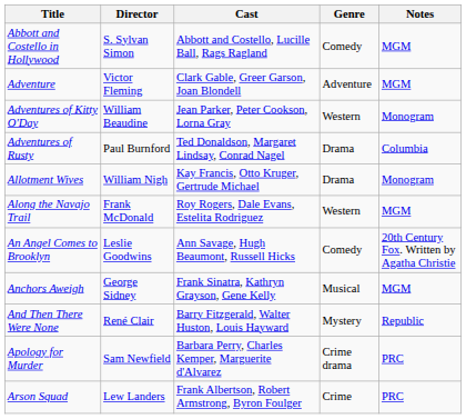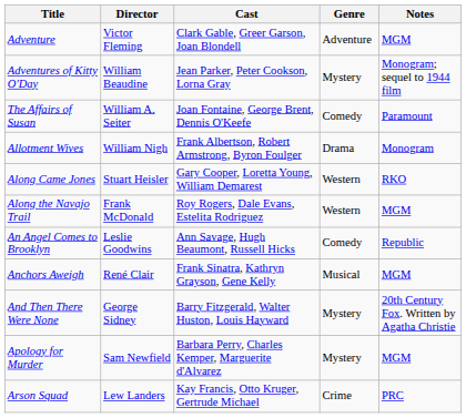- row: Abbott and Costello in Hollywood | S. Sylvan Simon | Abbott and Costello, Lucille Ball, Rags Ragland | Comedy | MGM
Adventures of Kitty O'Day | Genre: Western -> Mystery
Adventures of Kitty O'Day | Notes: Monogram -> Monogram; sequel to 1944 film
- row: Adventures of Rusty | Paul Burnford | Ted Donaldson, Margaret Lindsay, Conrad Nagel | Drama | Columbia
+ row: The Affairs of Susan | William A. Seiter | Joan Fontaine, George Brent, Dennis O'Keefe | Comedy | Paramount
Allotment Wives | Cast: Kay Francis, Otto Kruger, Gertrude Michael -> Frank Albertson, Robert Armstrong, Byron Foulger
+ row: Along Came Jones | Stuart Heisler | Gary Cooper, Loretta Young, William Demarest | Western | RKO
An Angel Comes to Brooklyn | Notes: 20th Century Fox. Written by Agatha Christie -> Republic
Anchors Aweigh | Director: George Sidney -> René Clair
And Then There Were None | Director: René Clair -> George Sidney
And Then There Were None | Notes: Republic -> 20th Century Fox. Written by Agatha Christie
Apology for Murder | Genre: Crime drama -> Mystery
Apology for Murder | Notes: PRC -> MGM
Arson Squad | Cast: Frank Albertson, Robert Armstrong, Byron Foulger -> Kay Francis, Otto Kruger, Gertrude Michael
